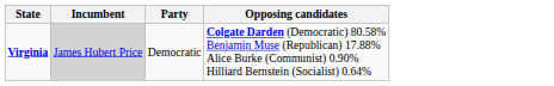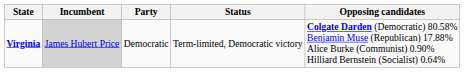+ column: Status | Term-limited, Democratic victory
